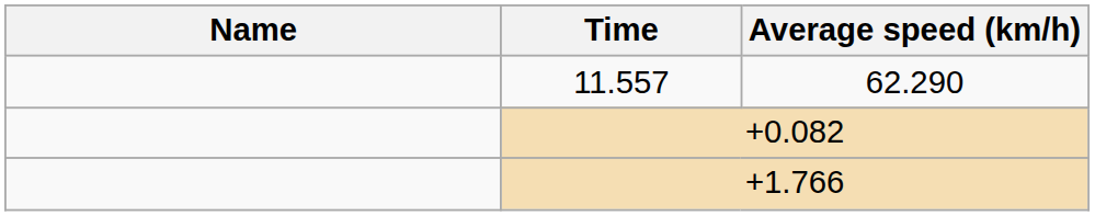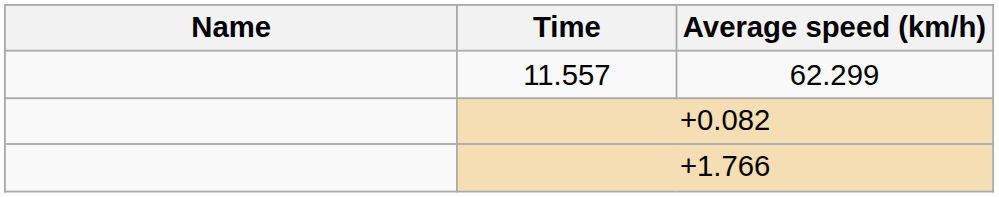11.557 | Average speed (km/h): 62.290 -> 62.299
